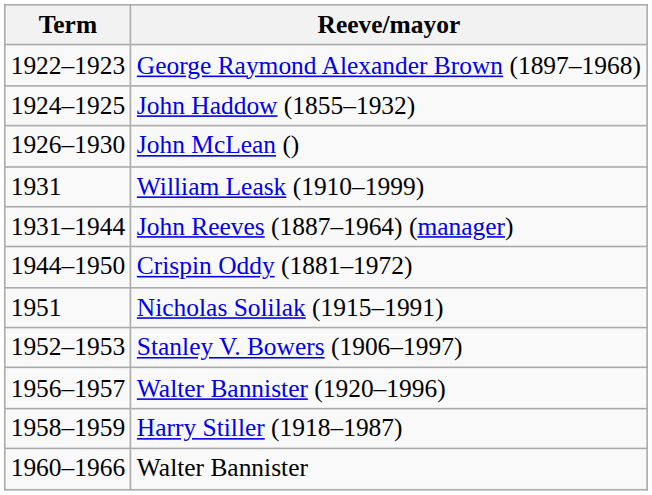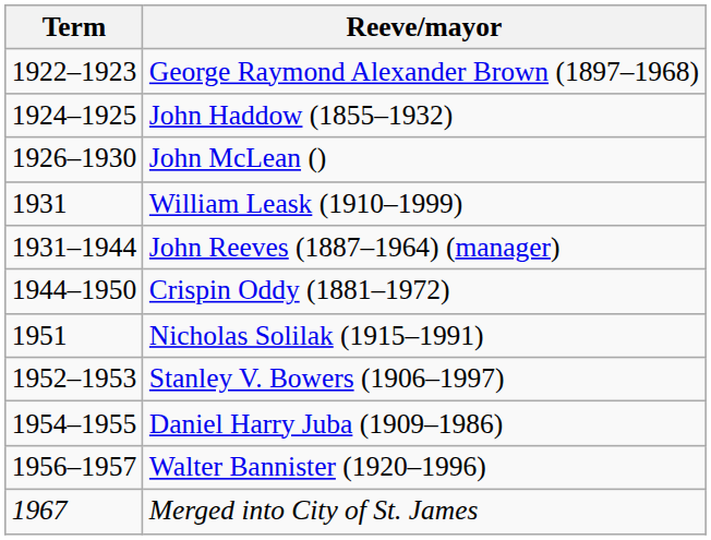+ row: 1954–1955 | Daniel Harry Juba (1909–1986)
- row: 1958–1959 | Harry Stiller (1918–1987)
- row: 1960–1966 | Walter Bannister
+ row: 1967 | Merged into City of St. James
